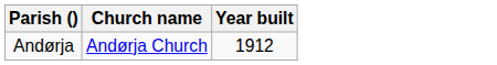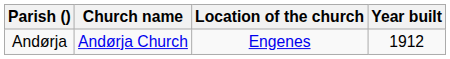+ column: Location of the church | Engenes
